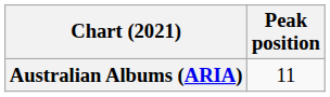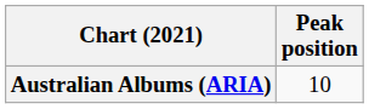Australian Albums (ARIA) | Peak position: 11 -> 10
